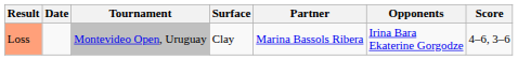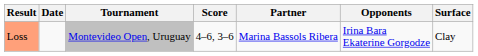columns swapped: Surface <-> Score
